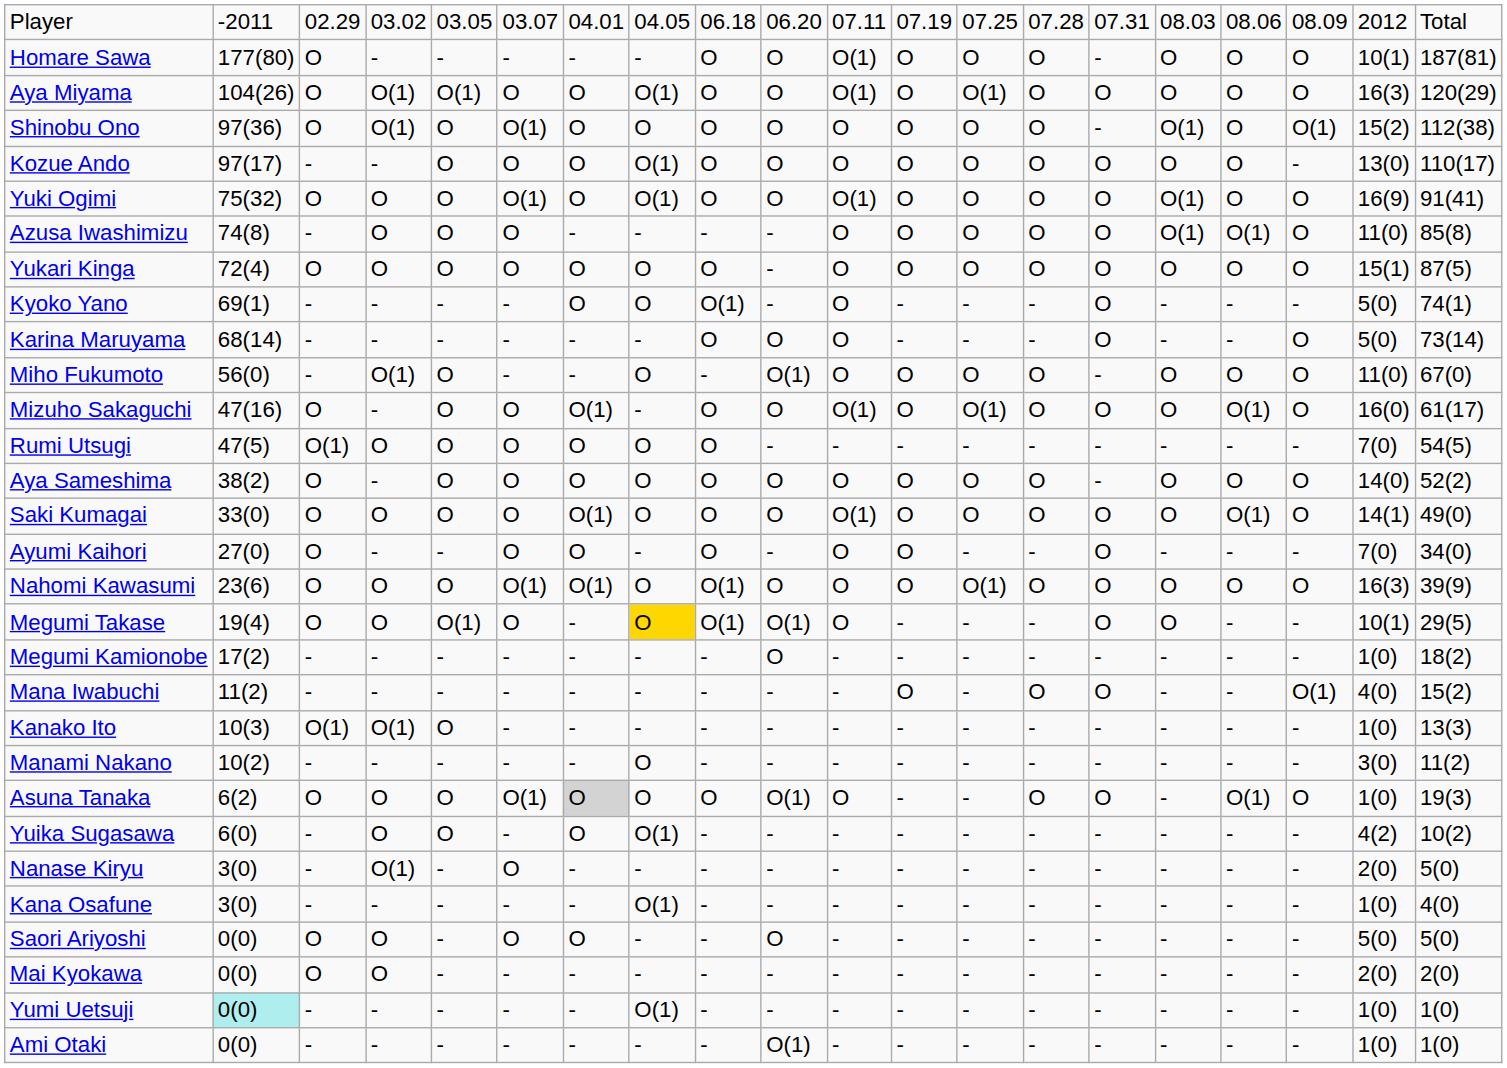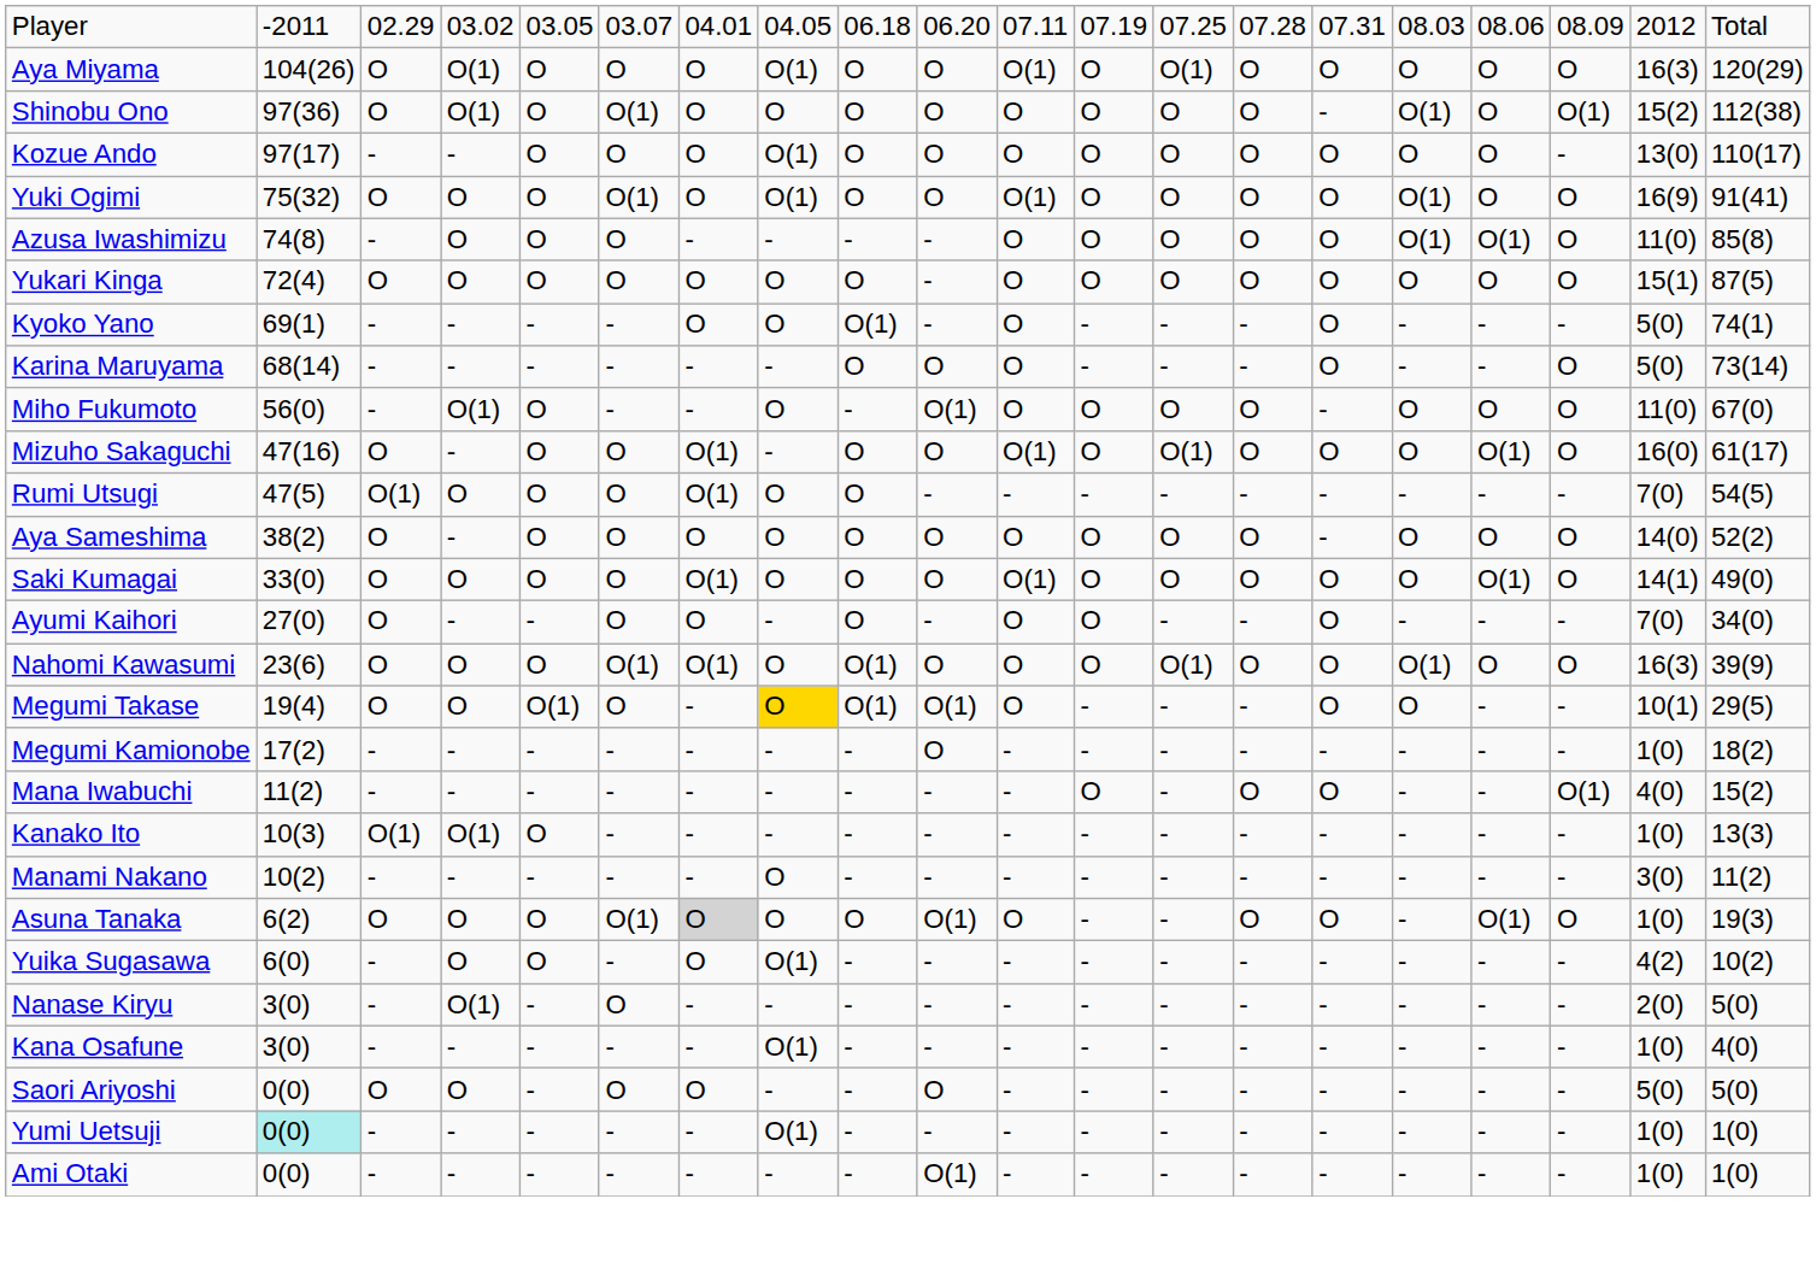- row: Homare Sawa | 177(80) | O | - | - | - | - | - | O | O | O(1) | O | O | O | - | O | O | O | 10(1) | 187(81)
Aya Miyama | column 5: O(1) -> O
Rumi Utsugi | column 7: O -> O(1)
Nahomi Kawasumi | column 16: O -> O(1)
- row: Mai Kyokawa | 0(0) | O | O | - | - | - | - | - | - | - | - | - | - | - | - | - | - | 2(0) | 2(0)
